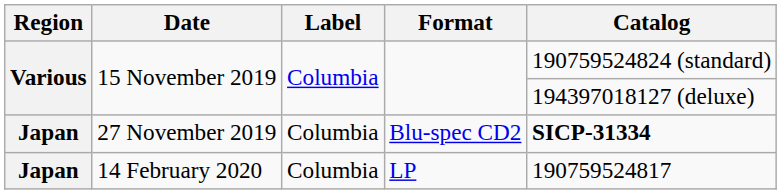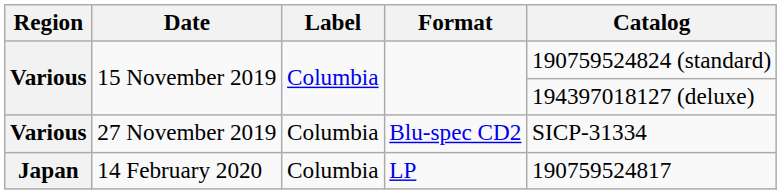27 November 2019 | Region: Japan -> Various
27 November 2019 | Catalog: bold -> normal
